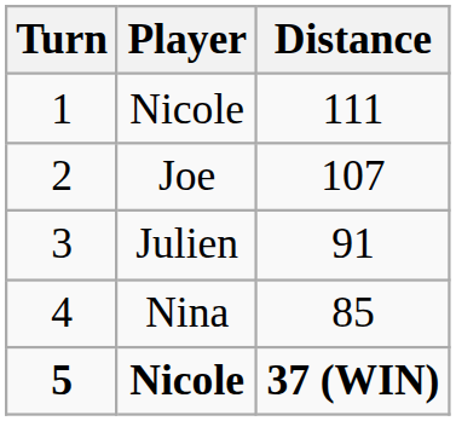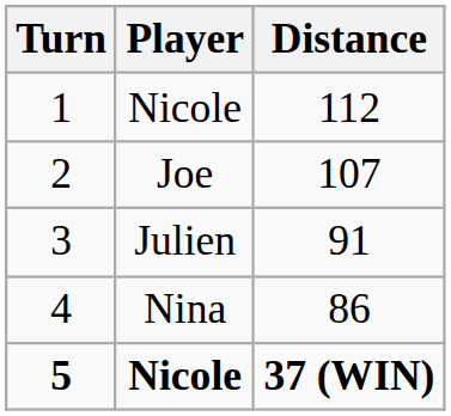1 | Distance: 111 -> 112
4 | Distance: 85 -> 86
